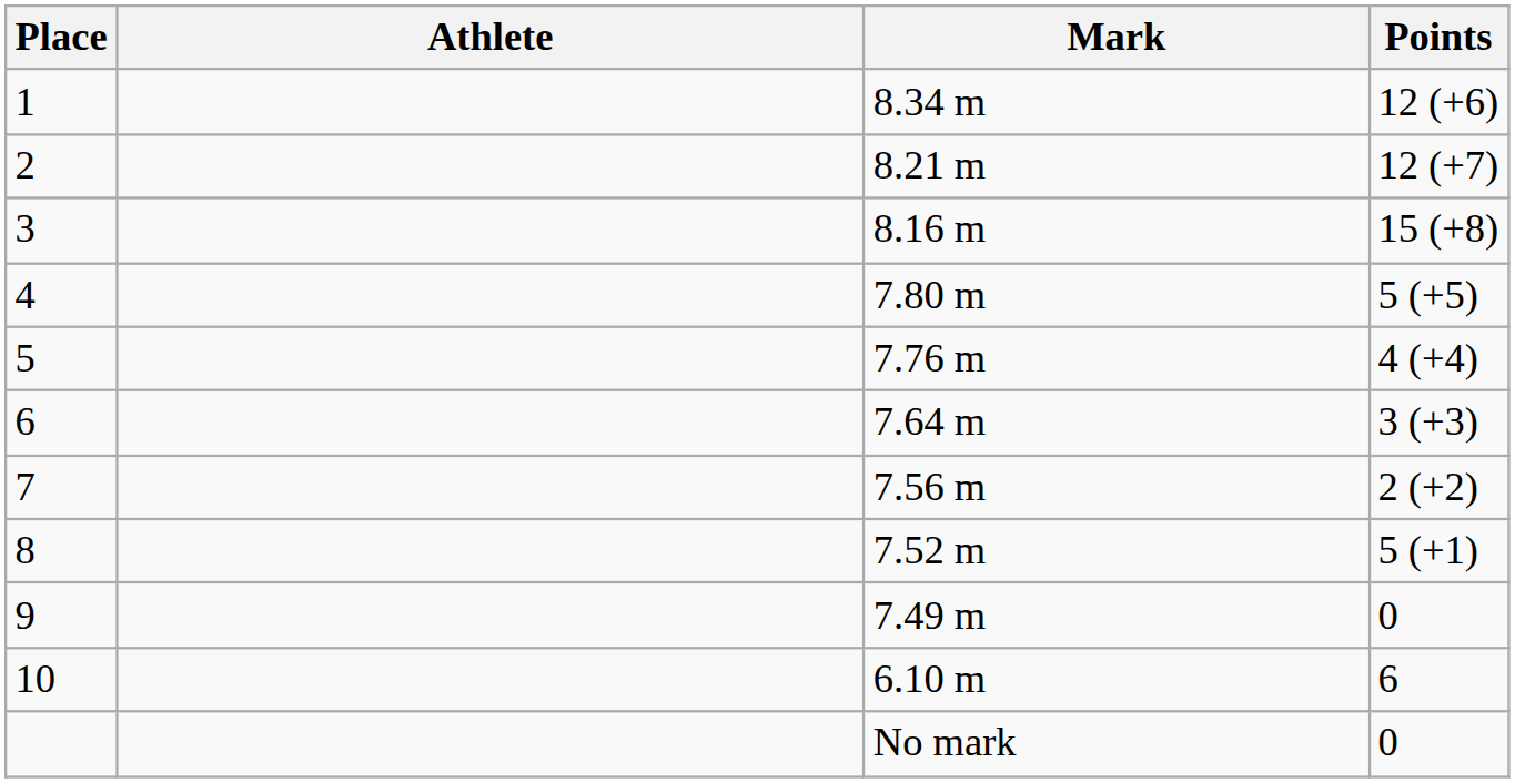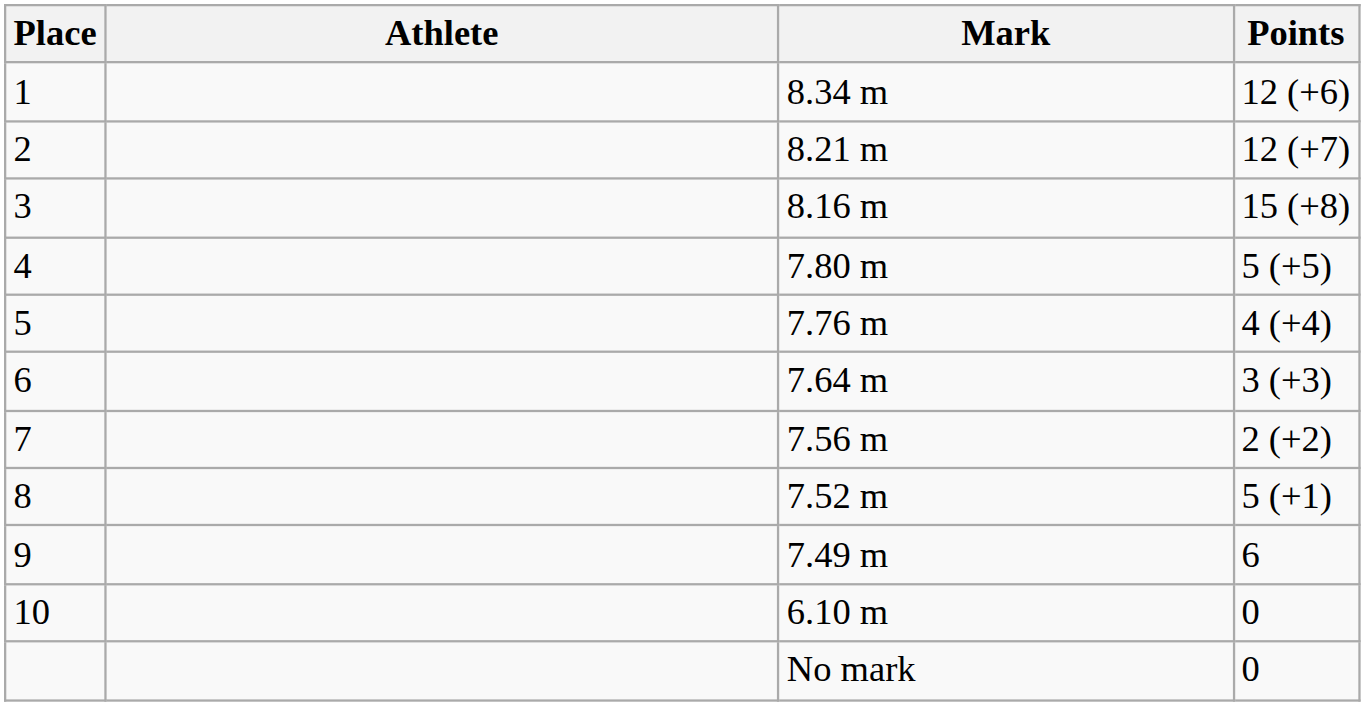9 | Points: 0 -> 6
10 | Points: 6 -> 0
